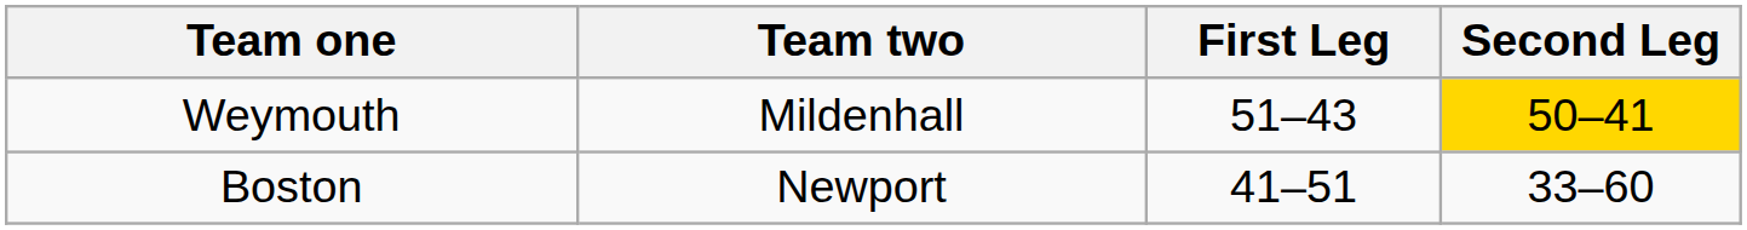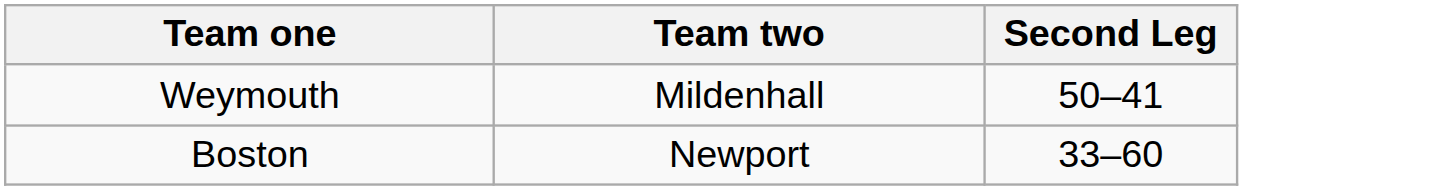- column: First Leg | 51–43 | 41–51
Weymouth | Second Leg: gold background -> no background
